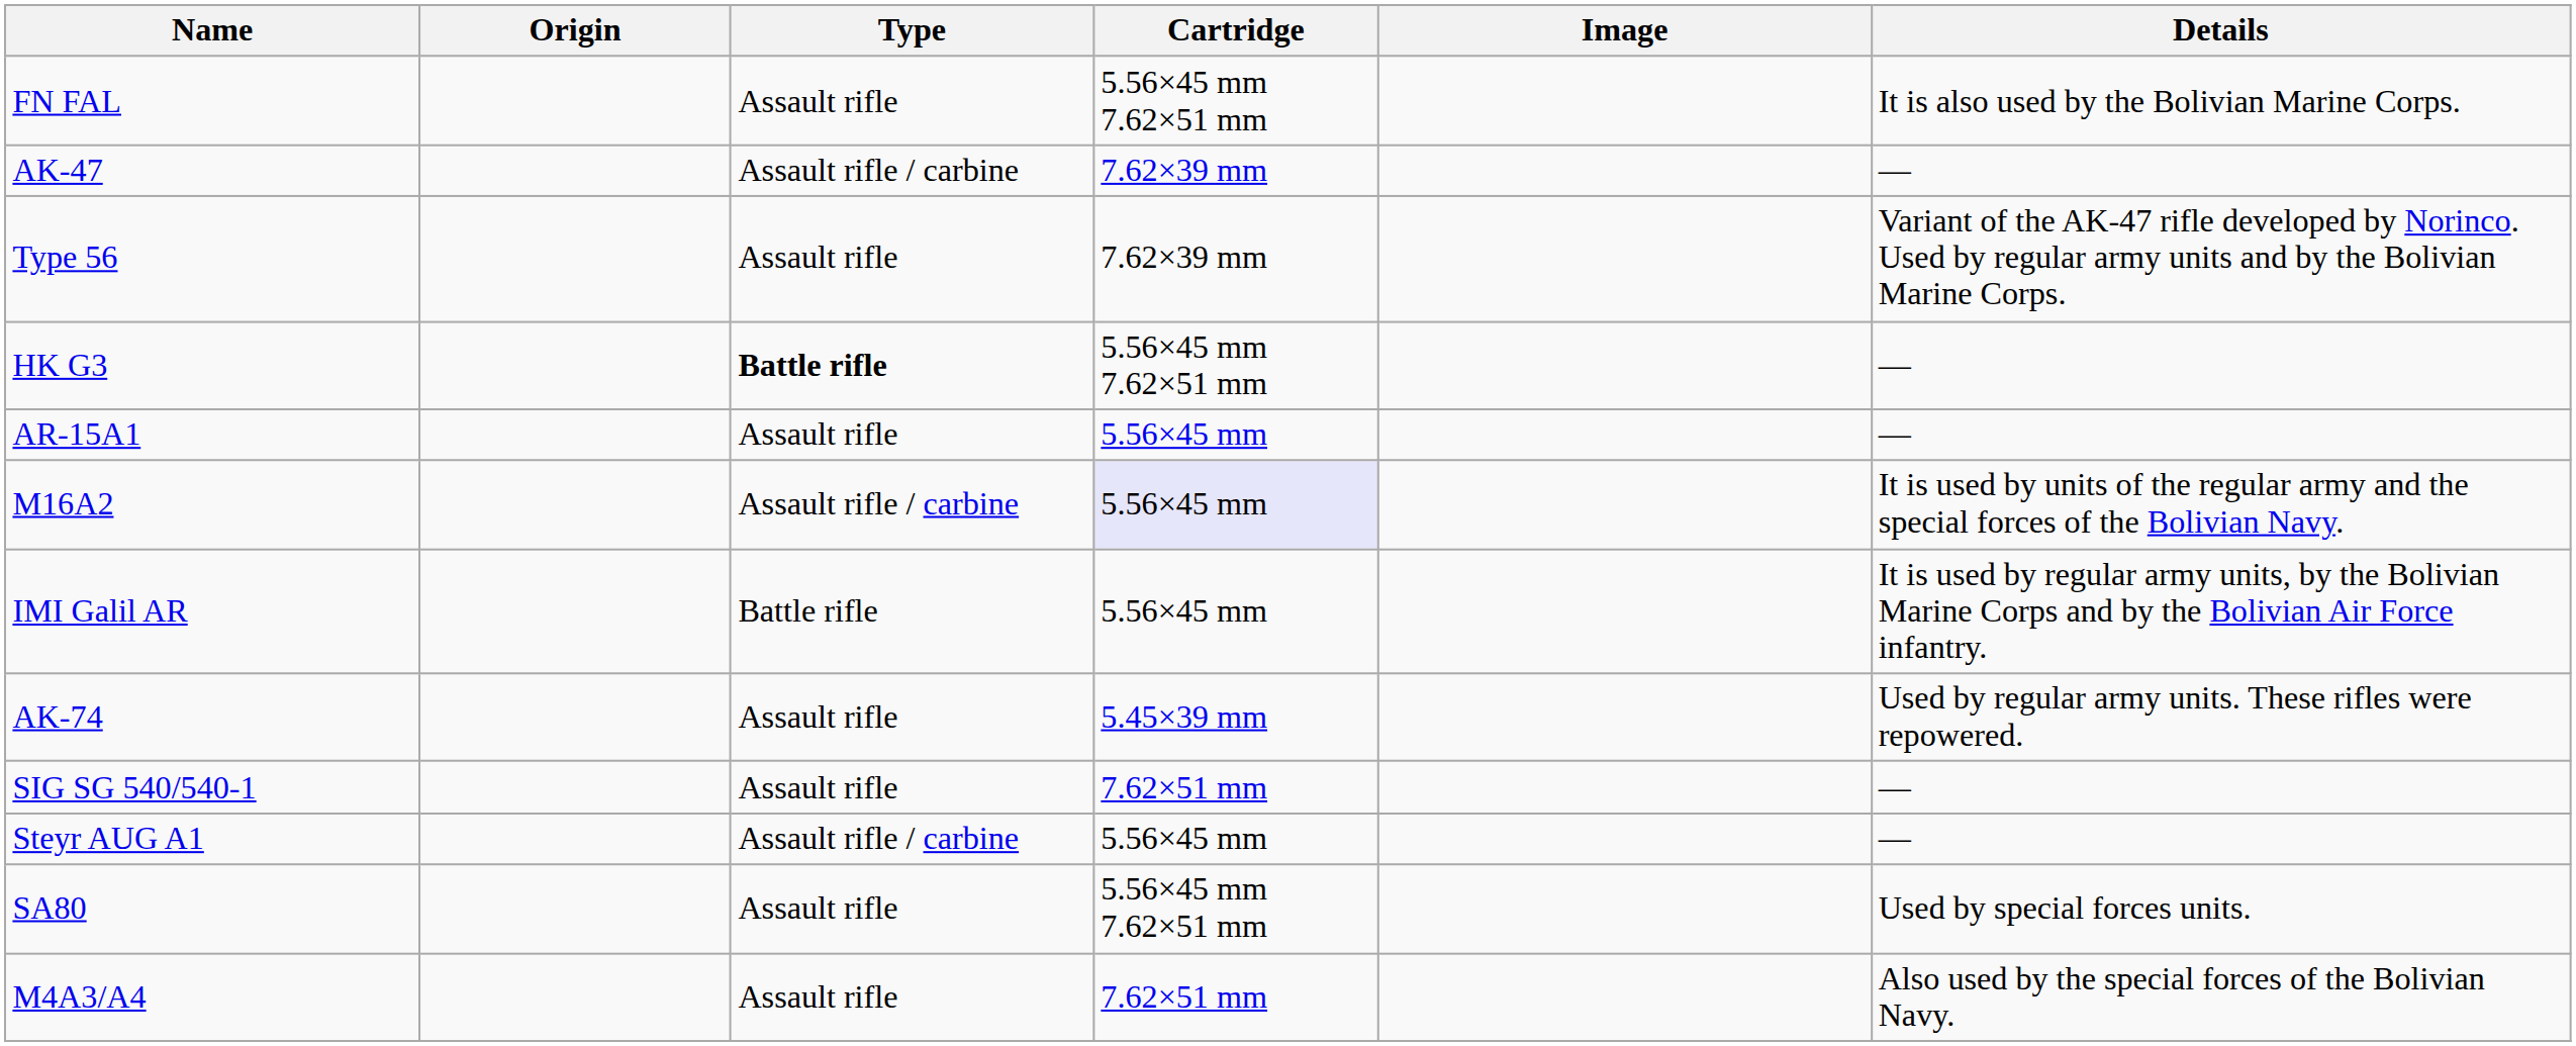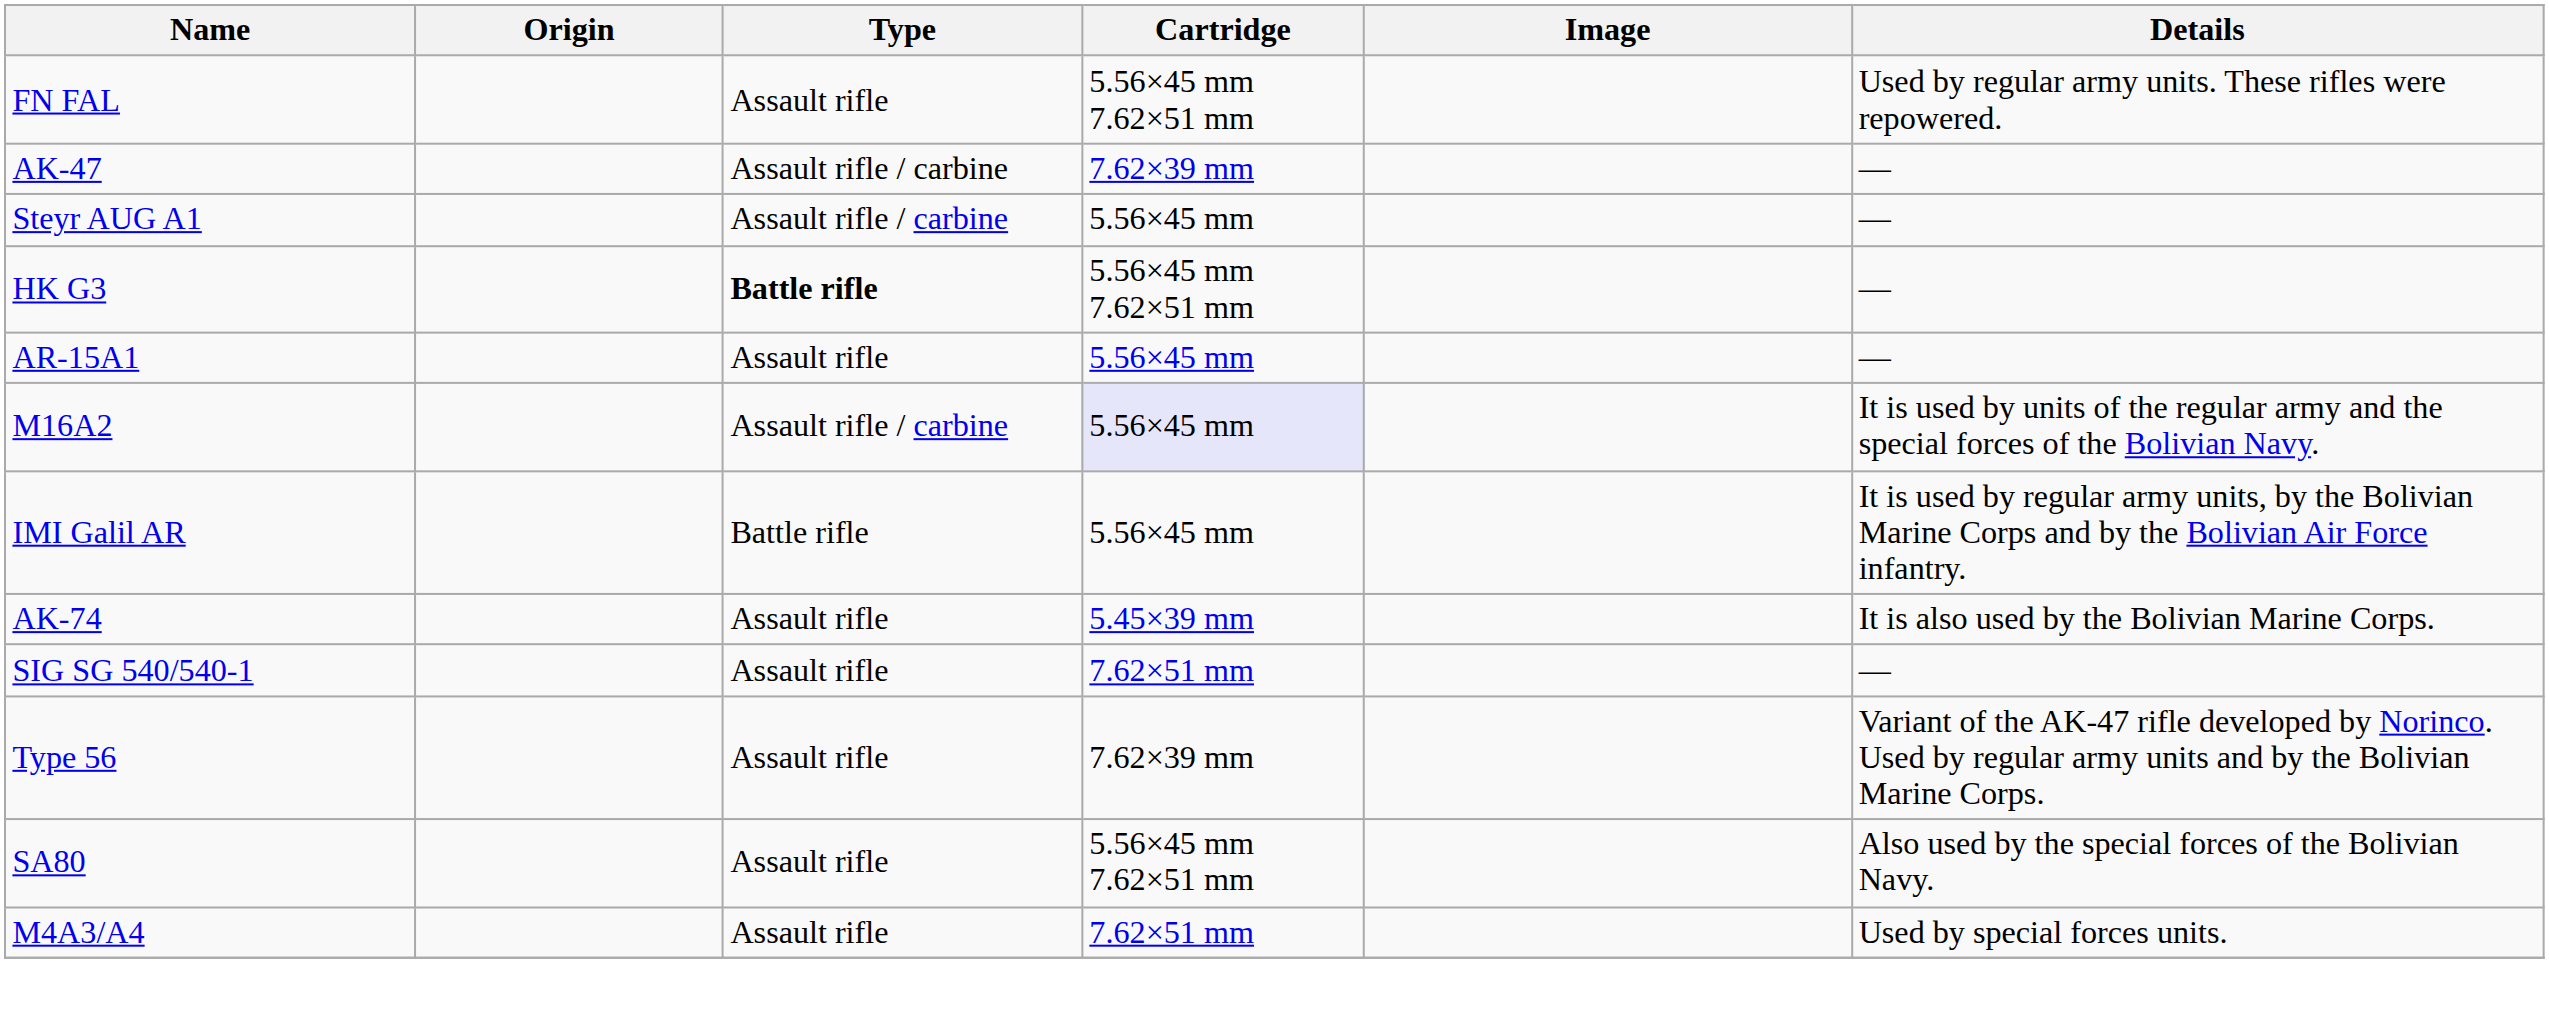FN FAL | Details: It is also used by the Bolivian Marine Corps. -> Used by regular army units. These rifles were repowered.
rows swapped: Type 56 <-> Steyr AUG A1
AK-74 | Details: Used by regular army units. These rifles were repowered. -> It is also used by the Bolivian Marine Corps.
SA80 | Details: Used by special forces units. -> Also used by the special forces of the Bolivian Navy.
M4A3/A4 | Details: Also used by the special forces of the Bolivian Navy. -> Used by special forces units.
